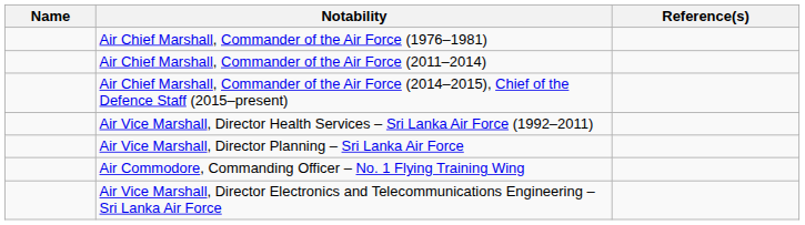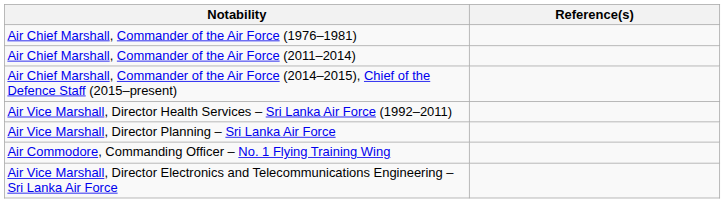- column: Name
